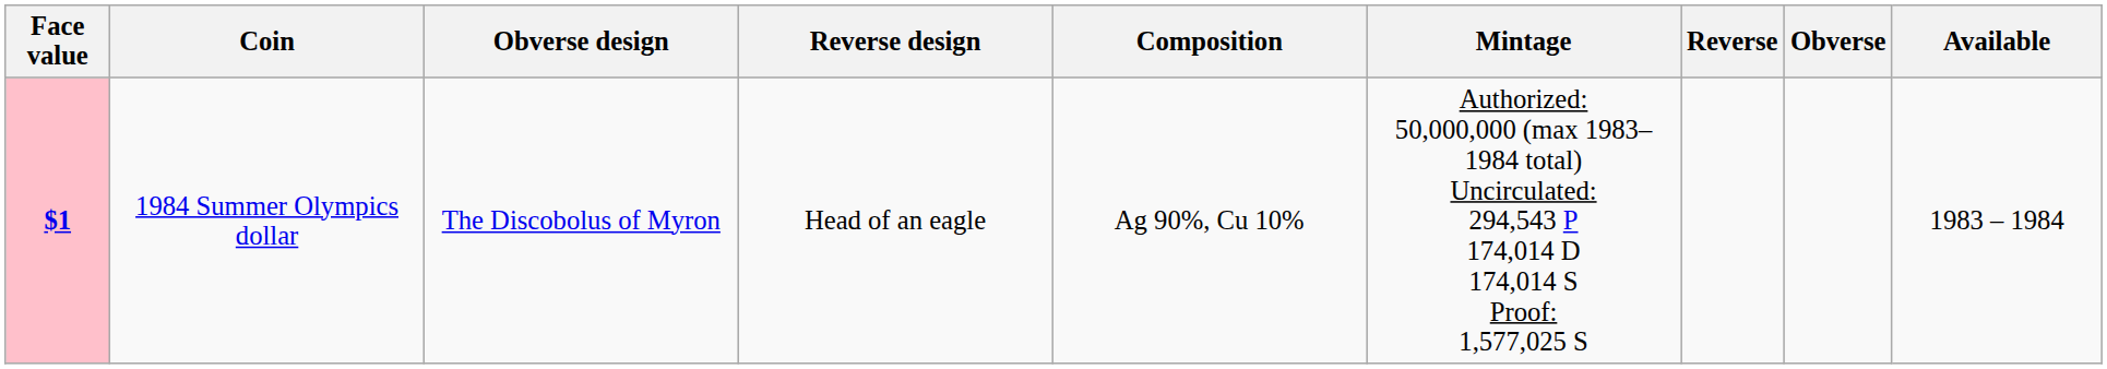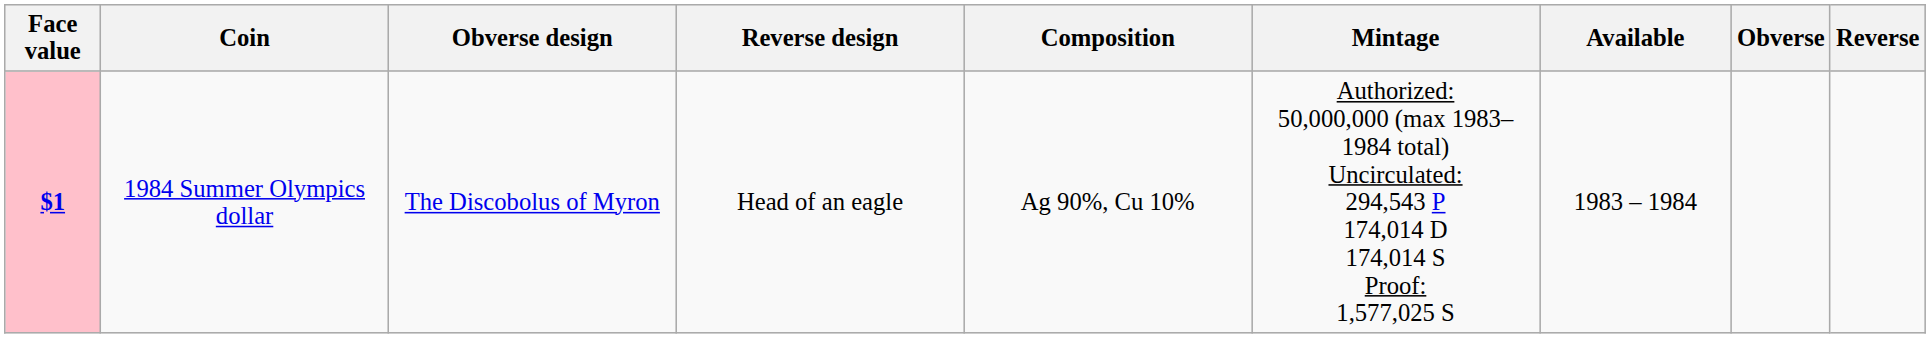columns swapped: Available <-> Reverse
